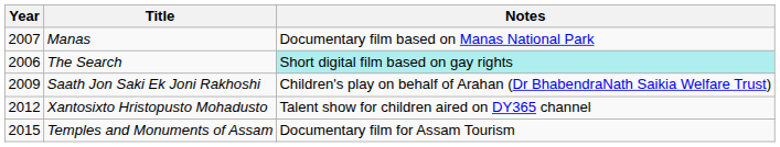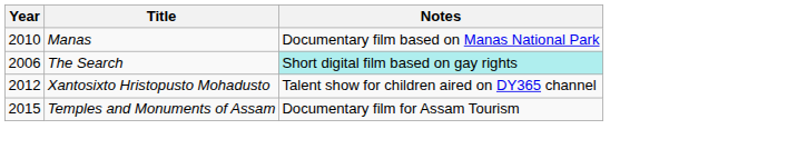Manas | Year: 2007 -> 2010
- row: 2009 | Saath Jon Saki Ek Joni Rakhoshi | Children's play on behalf of Arahan (Dr BhabendraNath Saikia Welfare Trust)
